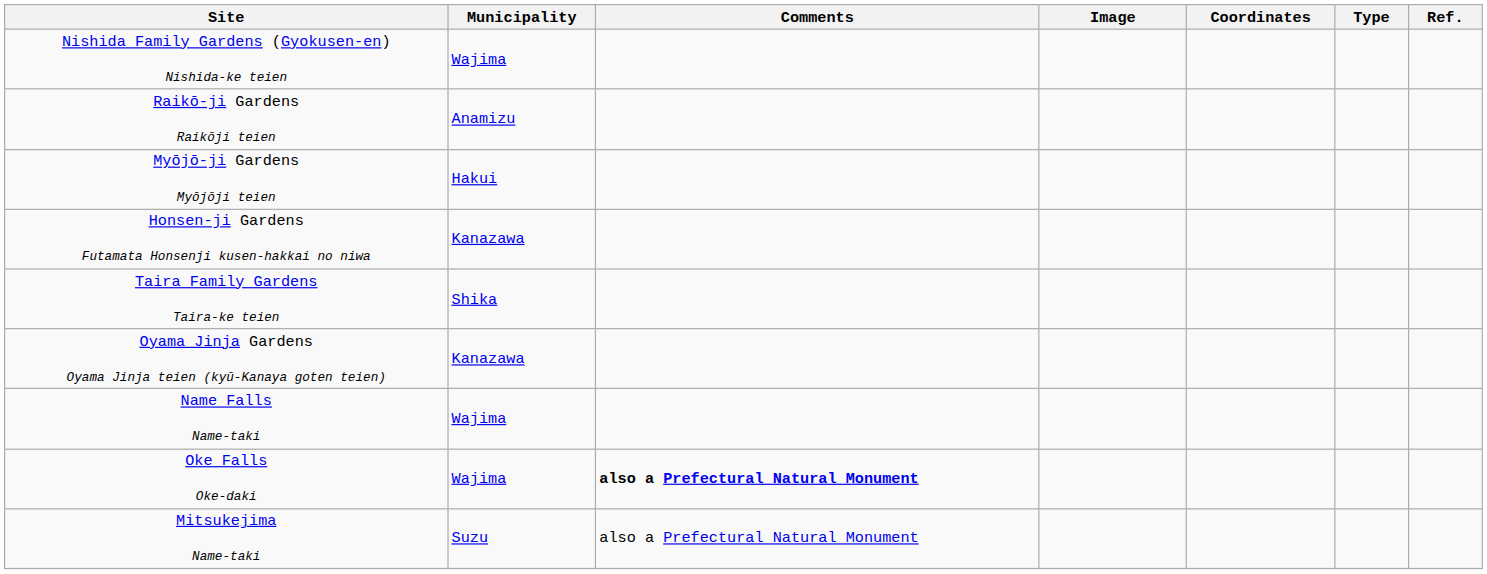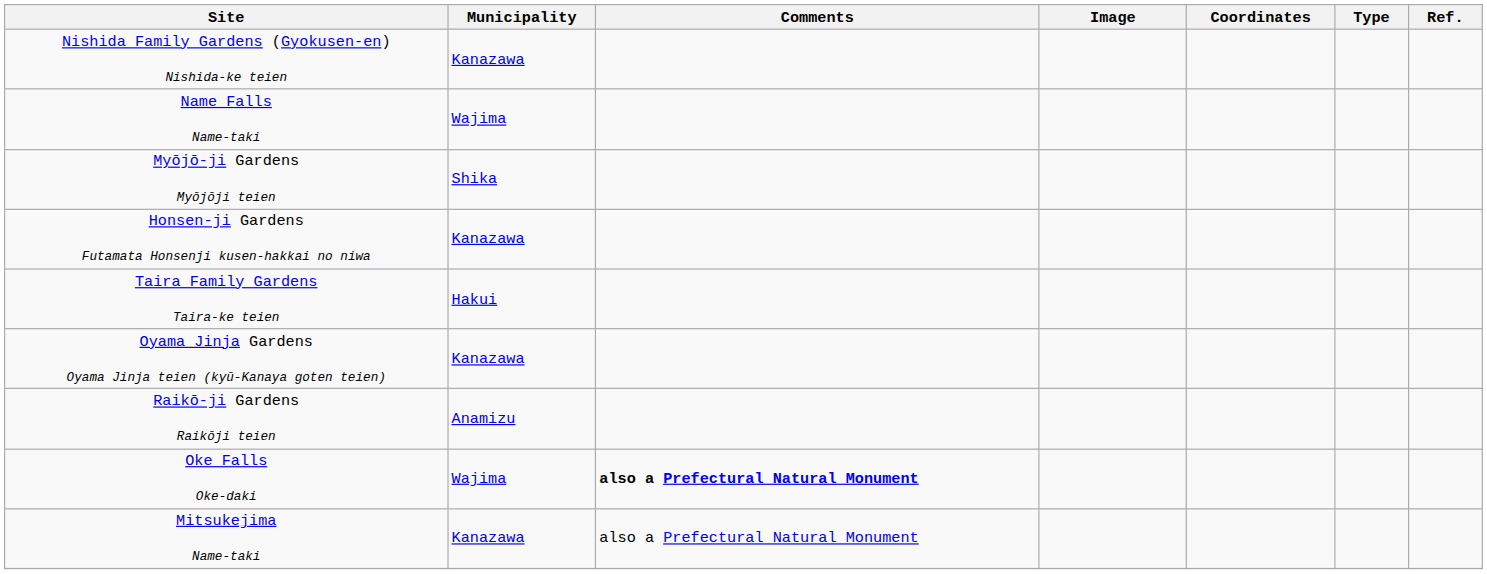Nishida Family Gardens (Gyokusen-en) Nishida-ke teien | Municipality: Wajima -> Kanazawa
rows swapped: Raikō-ji Gardens Raikōji teien <-> Name Falls Name-taki
Myōjō-ji Gardens Myōjōji teien | Municipality: Hakui -> Shika
Taira Family Gardens Taira-ke teien | Municipality: Shika -> Hakui
Mitsukejima Name-taki | Municipality: Suzu -> Kanazawa
